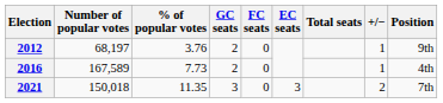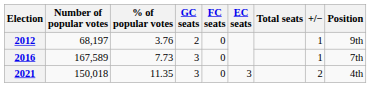2016 | GC seats: 2 -> 3
2016 | Position: 4th -> 7th
2021 | Position: 7th -> 4th
